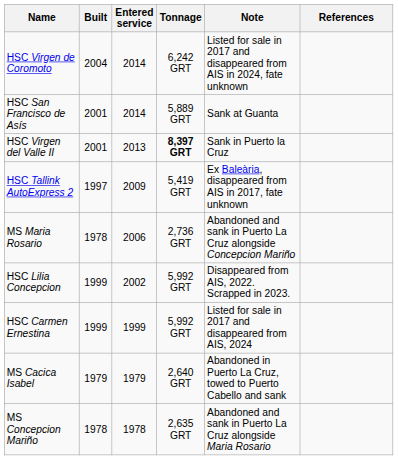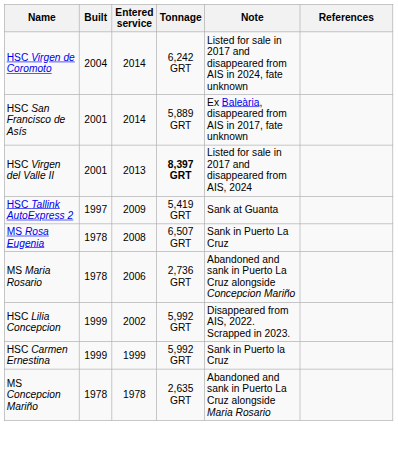HSC San Francisco de Asís | Note: Sank at Guanta -> Ex Baleària, disappeared from AIS in 2017, fate unknown
HSC Virgen del Valle II | Note: Sank in Puerto la Cruz -> Listed for sale in 2017 and disappeared from AIS, 2024
HSC Tallink AutoExpress 2 | Note: Ex Baleària, disappeared from AIS in 2017, fate unknown -> Sank at Guanta
+ row: MS Rosa Eugenia | 1978 | 2008 | 6,507 GRT | Sank in Puerto La Cruz
HSC Carmen Ernestina | Note: Listed for sale in 2017 and disappeared from AIS, 2024 -> Sank in Puerto la Cruz
- row: MS Cacica Isabel | 1979 | 1979 | 2,640 GRT | Abandoned in Puerto La Cruz, towed to Puerto Cabello and sank
